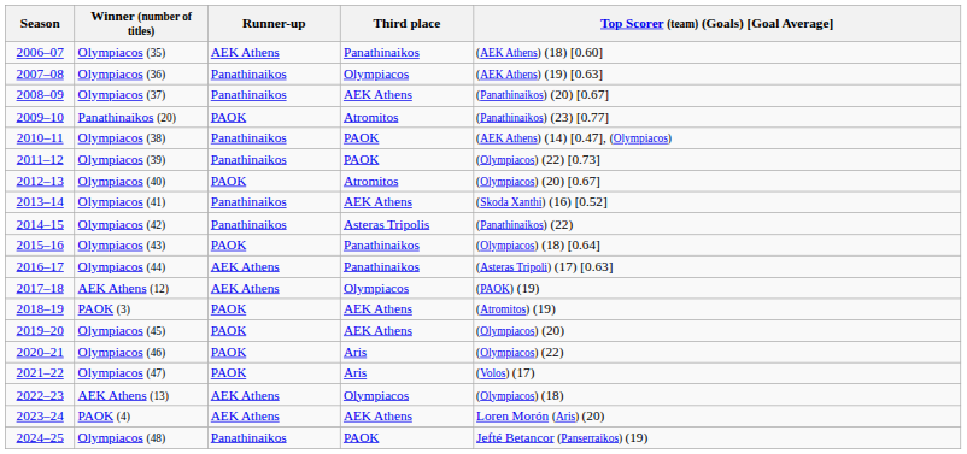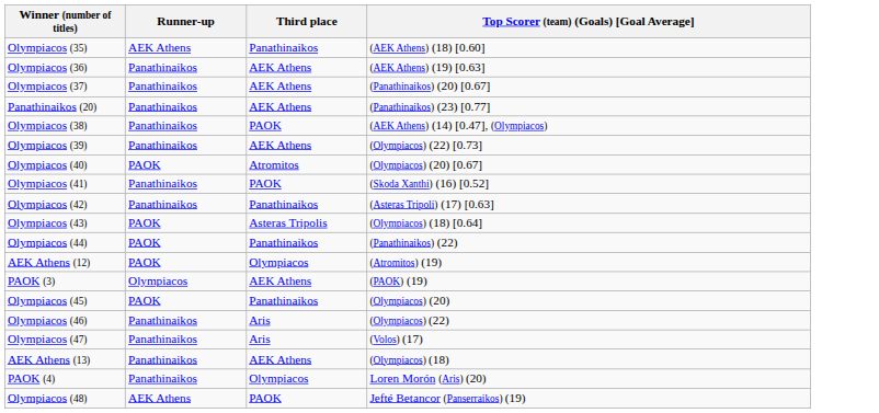- column: Season | 2006–07 | 2007–08 | 2008–09 | 2009–10 | 2010–11 | 2011–12 | 2012–13 | 2013–14 | 2014–15 | 2015–16 | 2016–17 | 2017–18 | 2018–19 | 2019–20 | 2020–21 | 2021–22 | 2022–23 | 2023–24 | 2024–25
Olympiacos (36) | Third place: Olympiacos -> AEK Athens
Panathinaikos (20) | Runner-up: PAOK -> Panathinaikos
Panathinaikos (20) | Third place: Atromitos -> AEK Athens
Olympiacos (39) | Third place: PAOK -> AEK Athens
Olympiacos (41) | Third place: AEK Athens -> PAOK
Olympiacos (42) | Third place: Asteras Tripolis -> Panathinaikos
Olympiacos (42) | Top Scorer (team) (Goals) [Goal Average]: (Panathinaikos) (22) -> (Asteras Tripoli) (17) [0.63]
Olympiacos (43) | Third place: Panathinaikos -> Asteras Tripolis
Olympiacos (44) | Runner-up: AEK Athens -> PAOK
Olympiacos (44) | Top Scorer (team) (Goals) [Goal Average]: (Asteras Tripoli) (17) [0.63] -> (Panathinaikos) (22)
AEK Athens (12) | Runner-up: AEK Athens -> PAOK
AEK Athens (12) | Top Scorer (team) (Goals) [Goal Average]: (PAOK) (19) -> (Atromitos) (19)
PAOK (3) | Runner-up: PAOK -> Olympiacos
PAOK (3) | Top Scorer (team) (Goals) [Goal Average]: (Atromitos) (19) -> (PAOK) (19)
Olympiacos (45) | Third place: AEK Athens -> Panathinaikos
Olympiacos (46) | Runner-up: PAOK -> Panathinaikos
Olympiacos (47) | Runner-up: PAOK -> Panathinaikos
AEK Athens (13) | Runner-up: AEK Athens -> Panathinaikos
AEK Athens (13) | Third place: Olympiacos -> AEK Athens
PAOK (4) | Runner-up: AEK Athens -> Panathinaikos
PAOK (4) | Third place: AEK Athens -> Olympiacos
Olympiacos (48) | Runner-up: Panathinaikos -> AEK Athens
